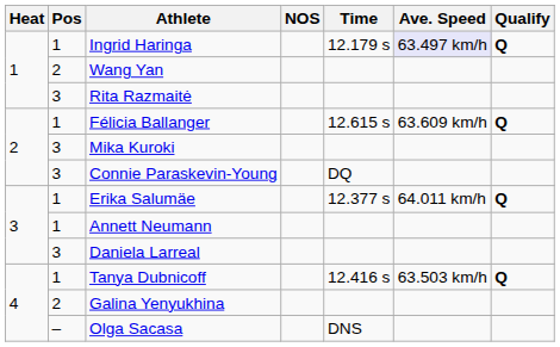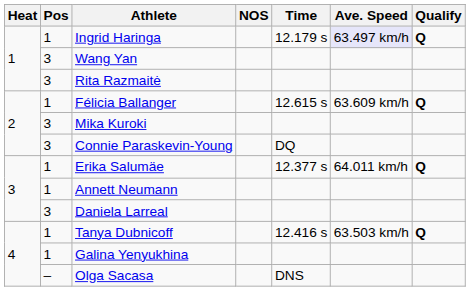Wang Yan | Pos: 2 -> 3
Galina Yenyukhina | Pos: 2 -> 1
